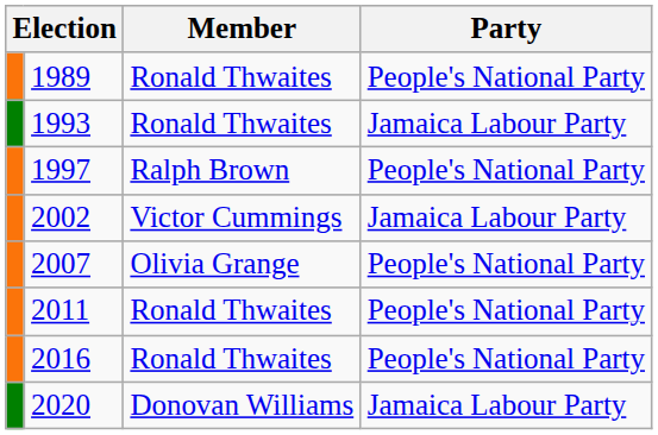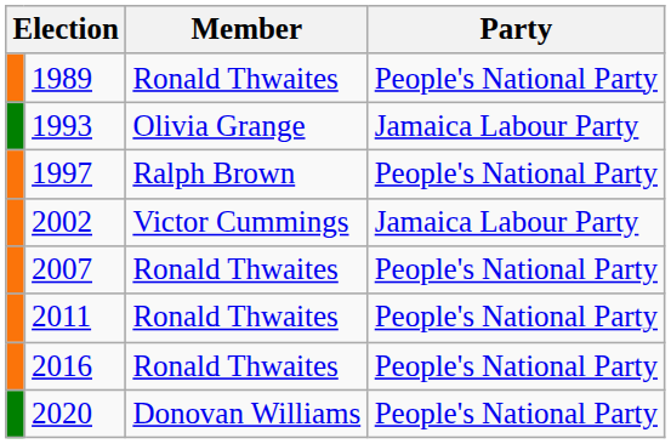1993 | Member: Ronald Thwaites -> Olivia Grange
2007 | Member: Olivia Grange -> Ronald Thwaites
2020 | Party: Jamaica Labour Party -> People's National Party
